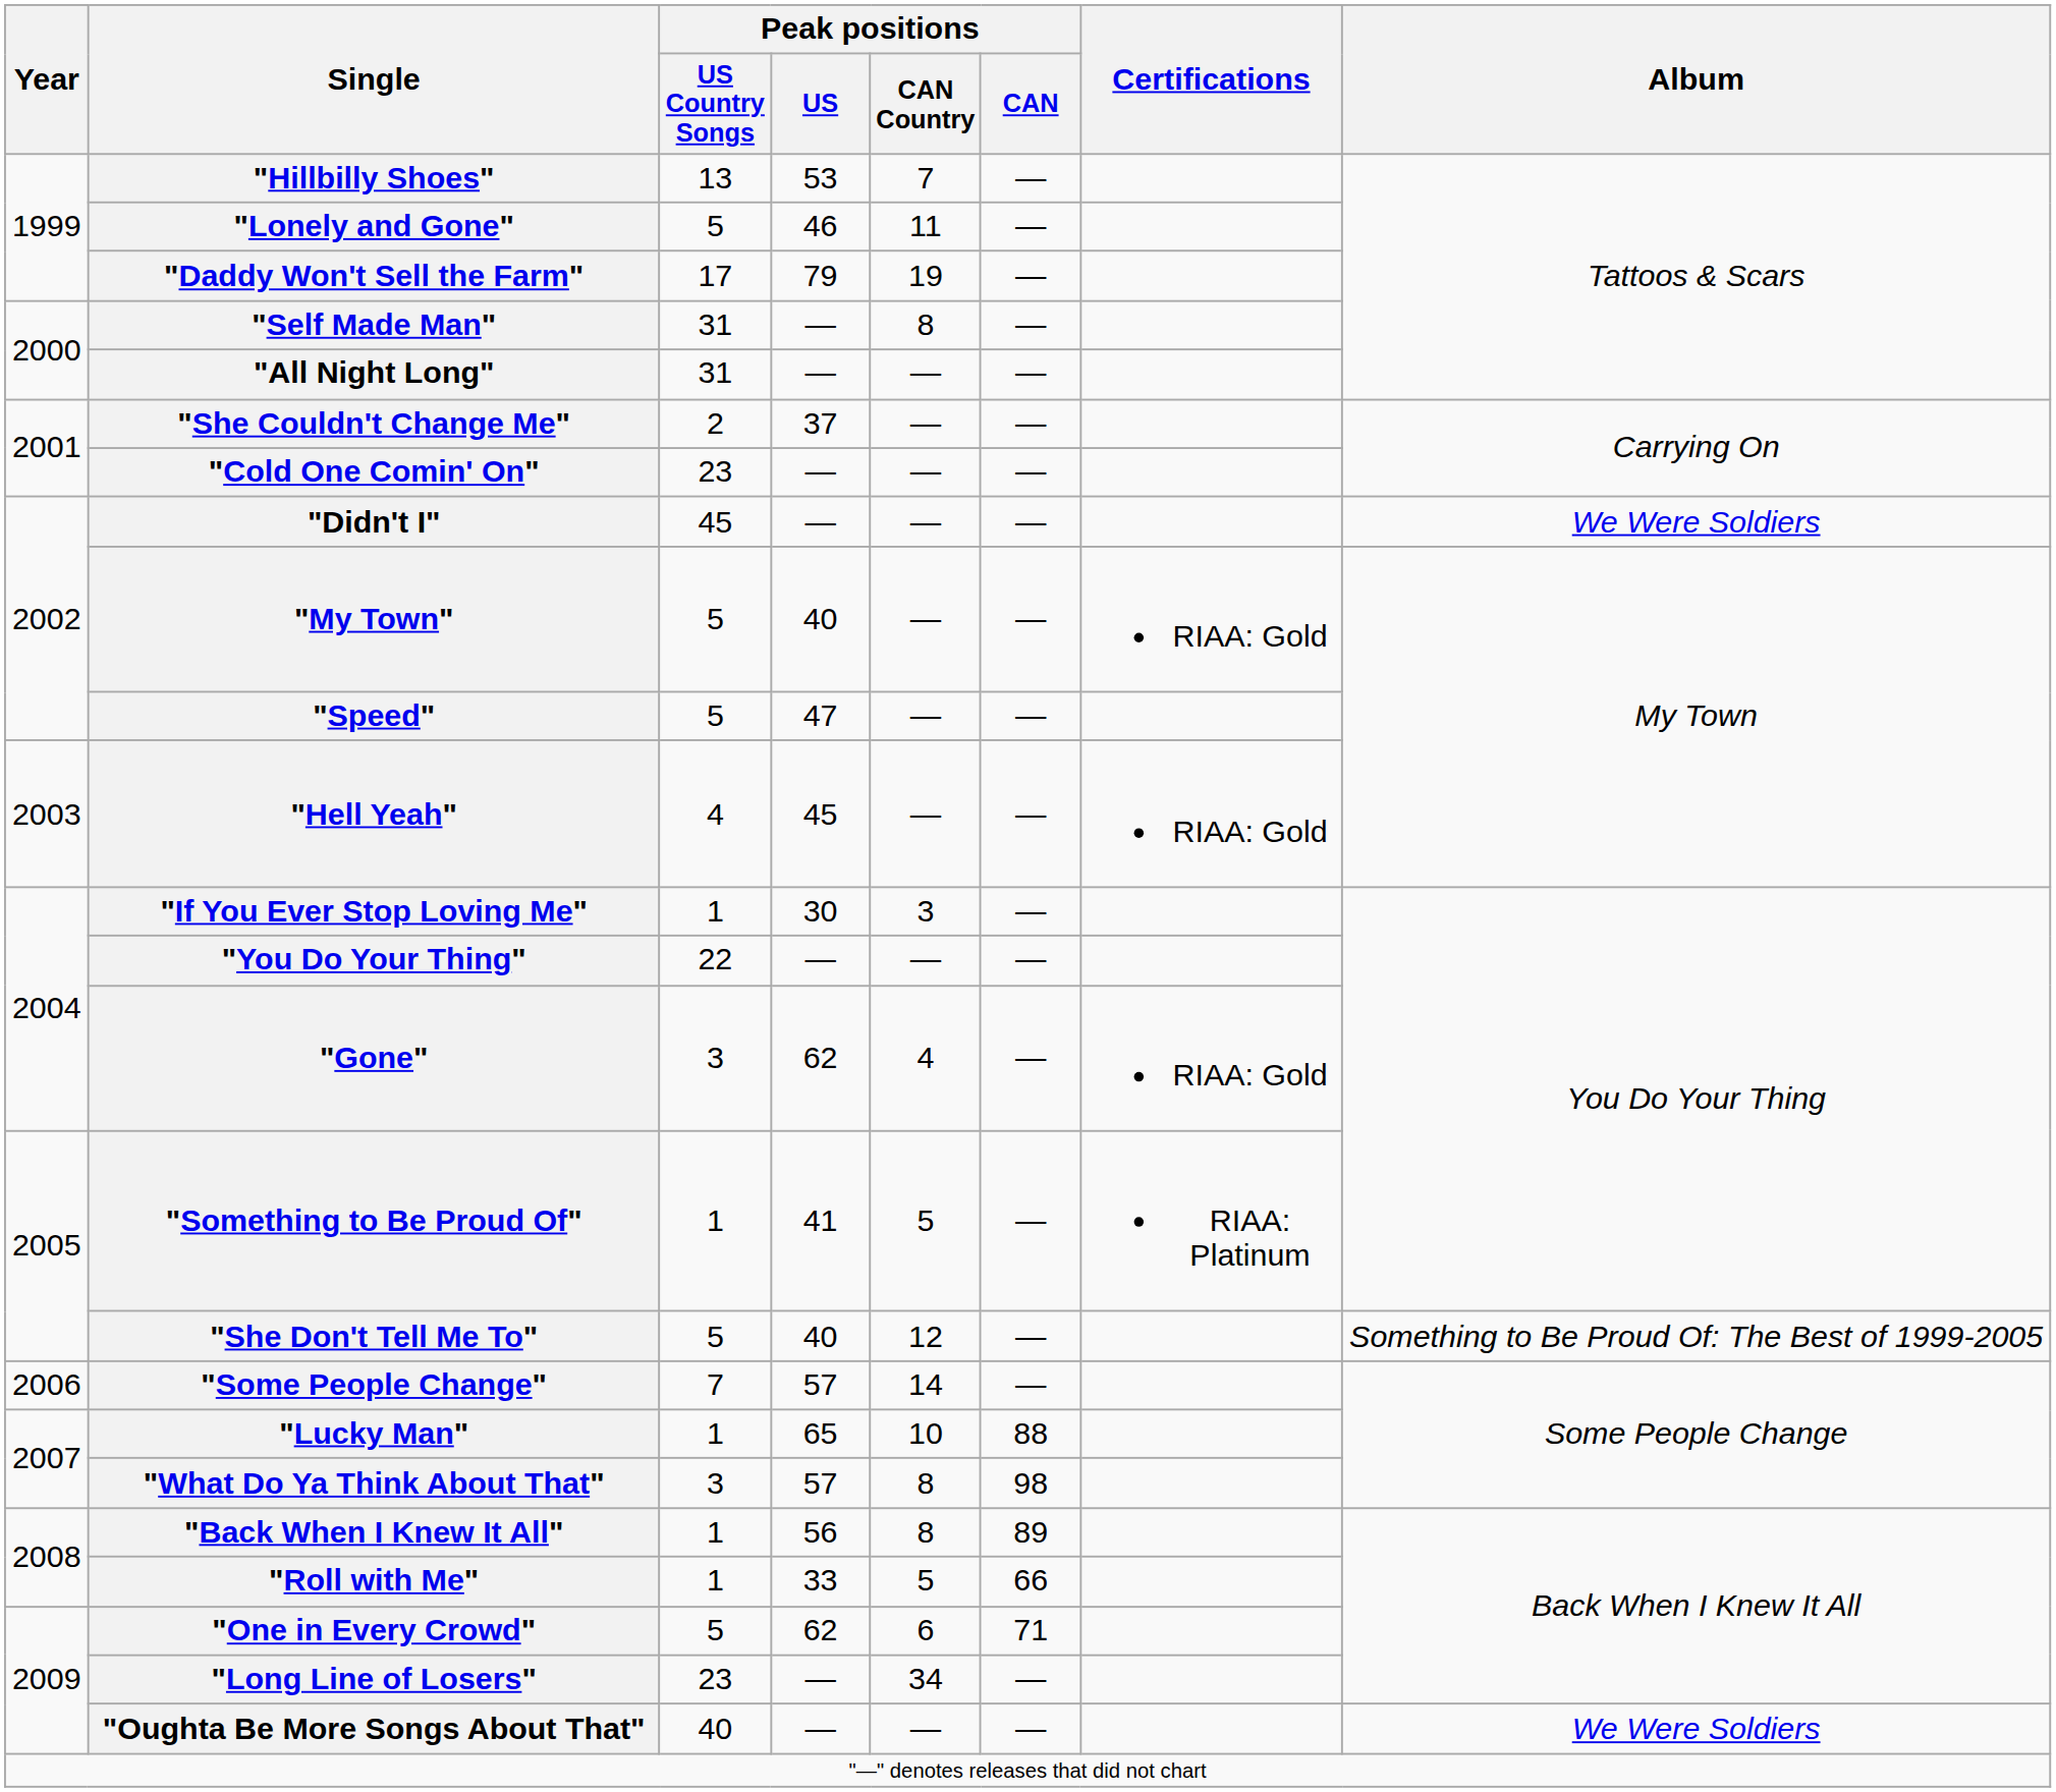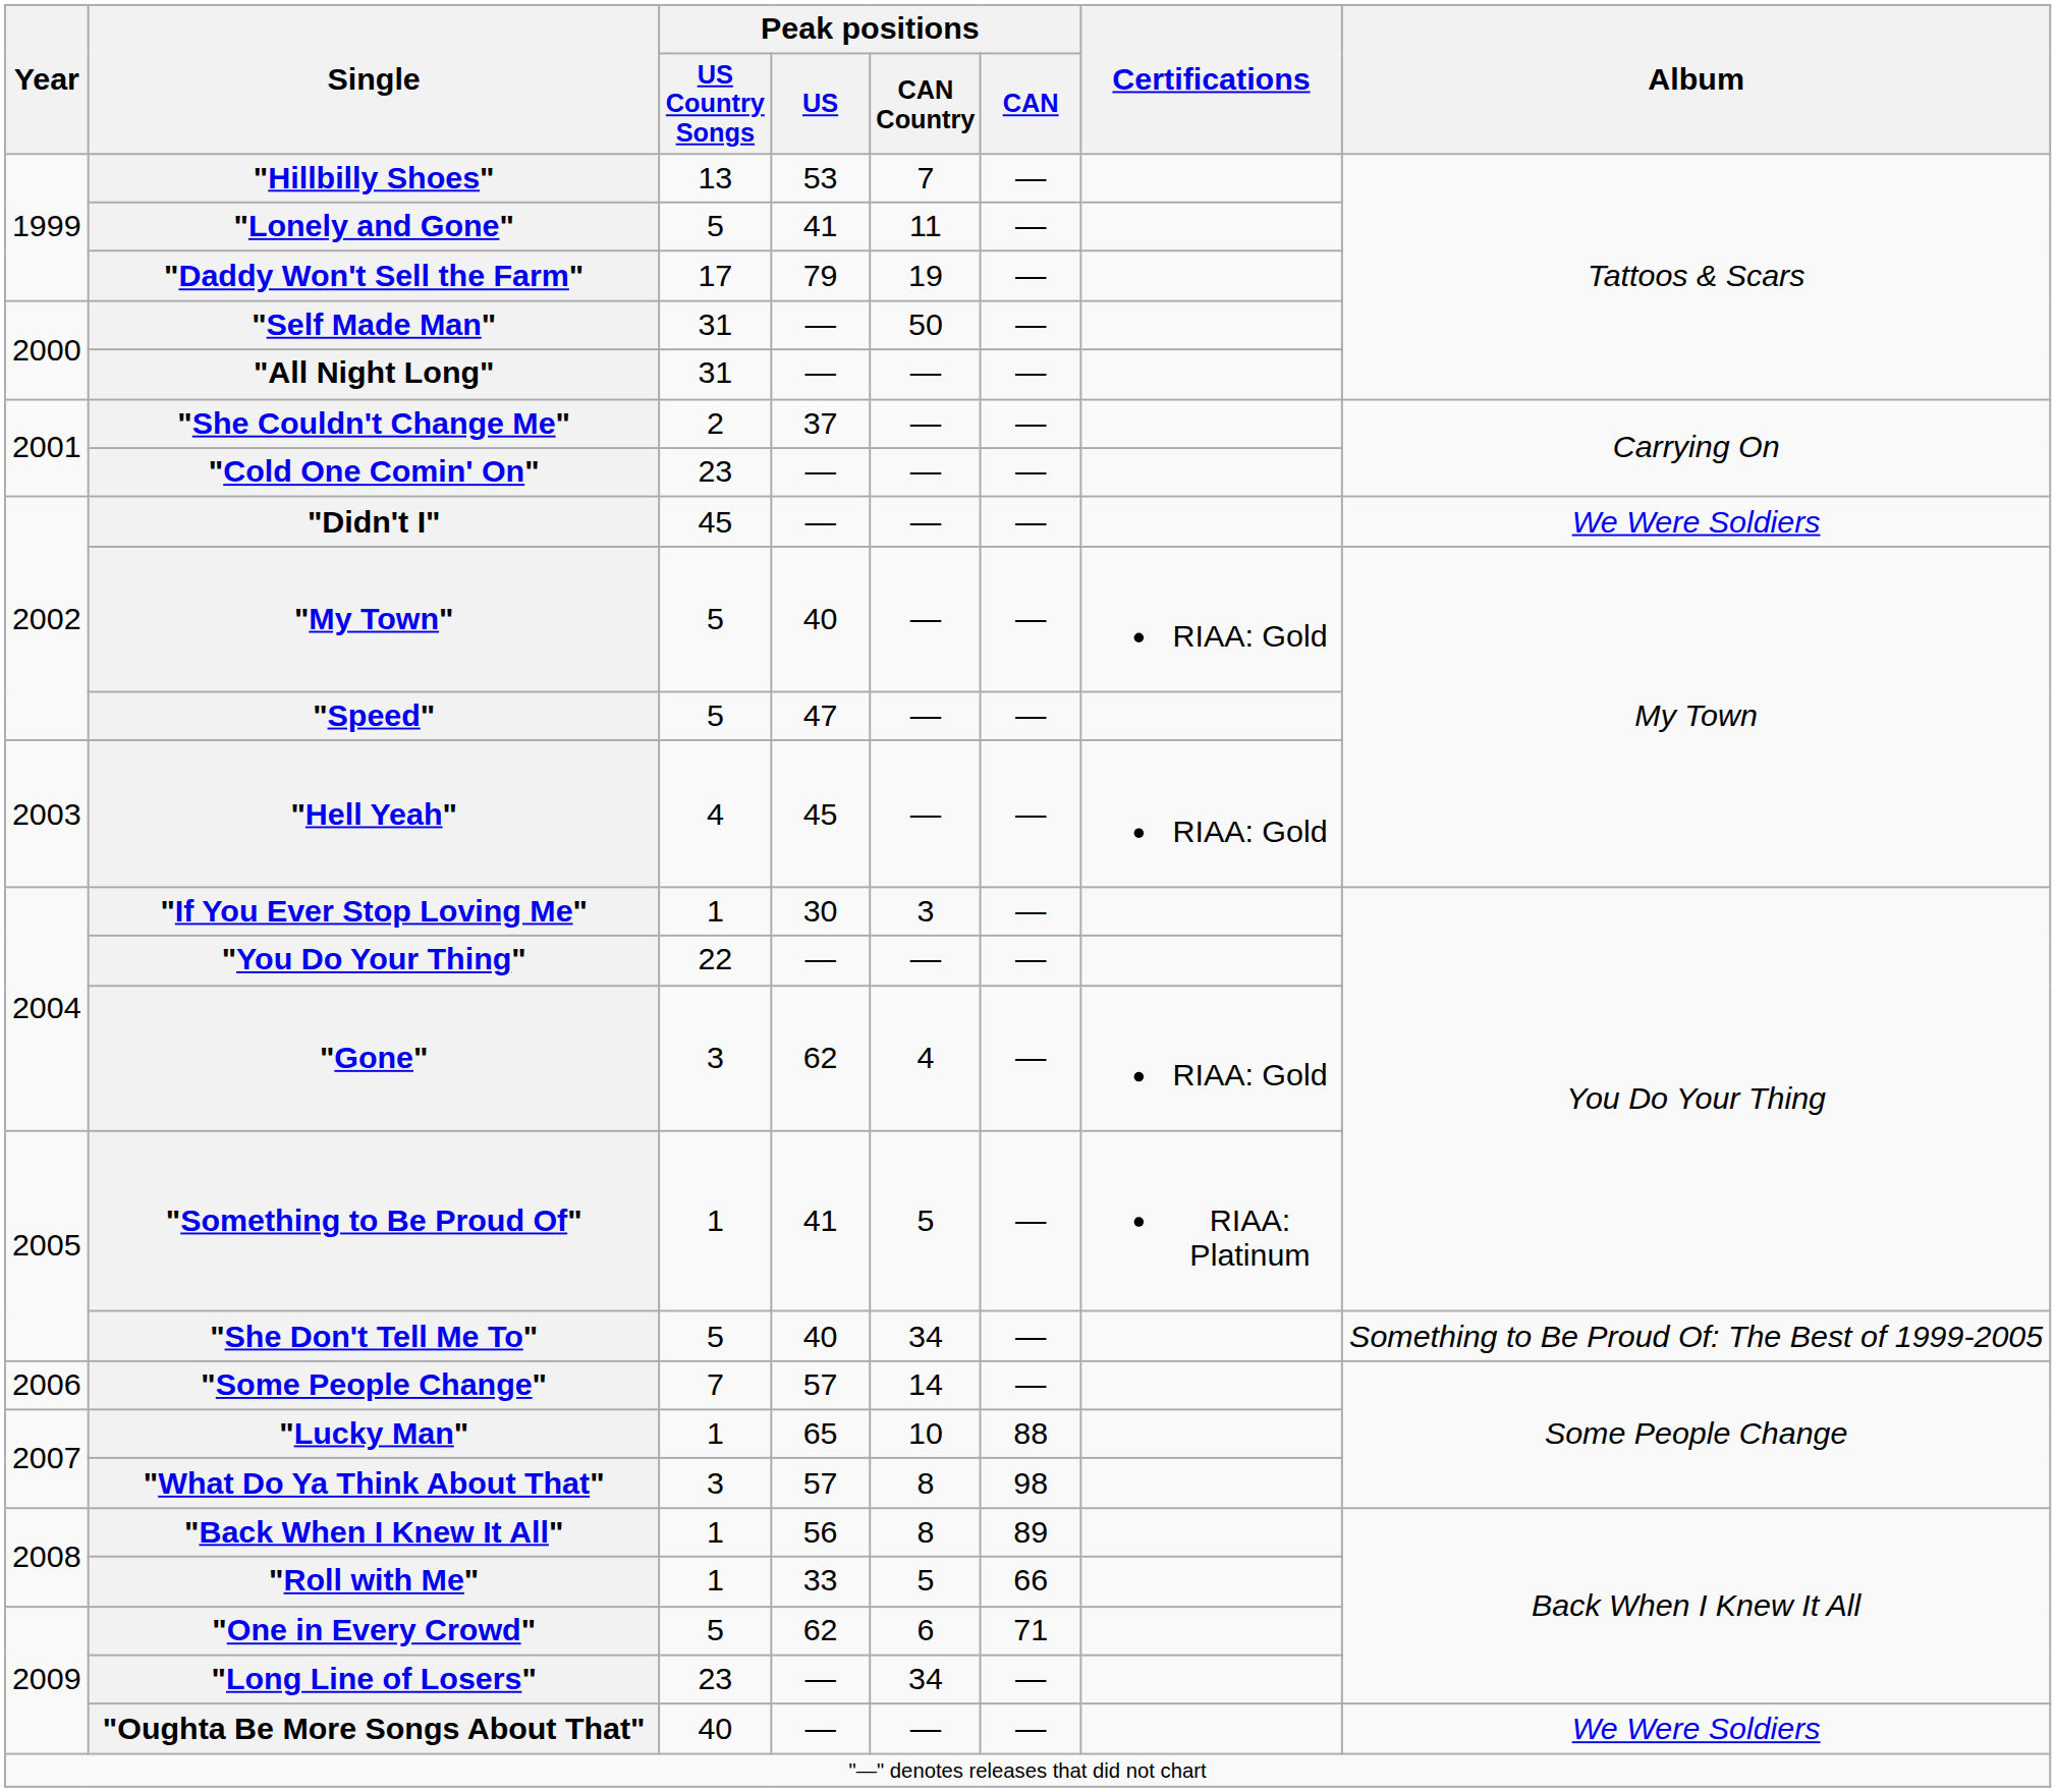"Lonely and Gone" | Peak positions / US: 46 -> 41
"Self Made Man" | Peak positions / CAN Country: 8 -> 50
"She Don't Tell Me To" | Peak positions / CAN Country: 12 -> 34
